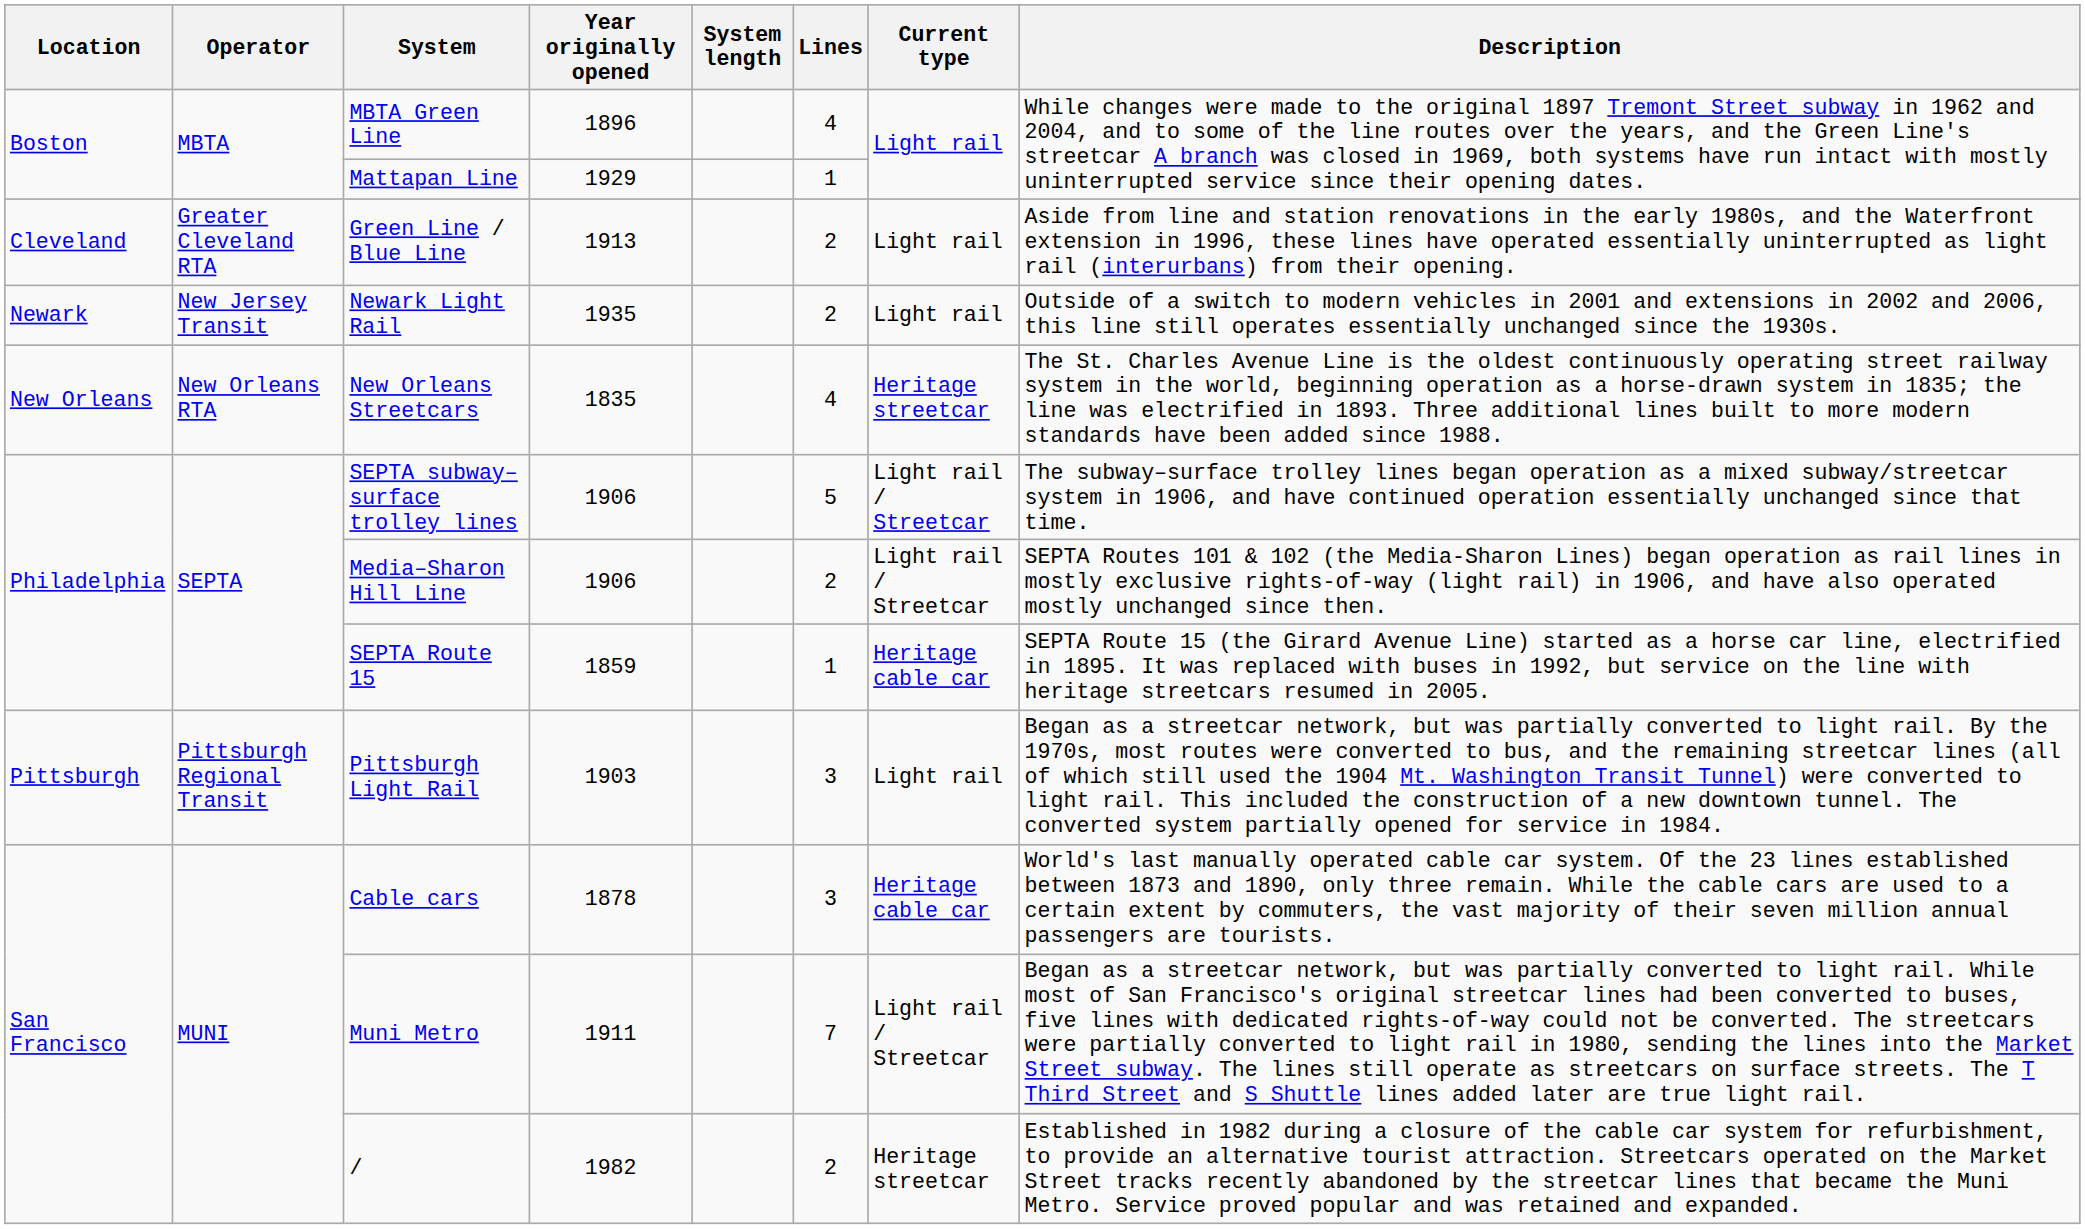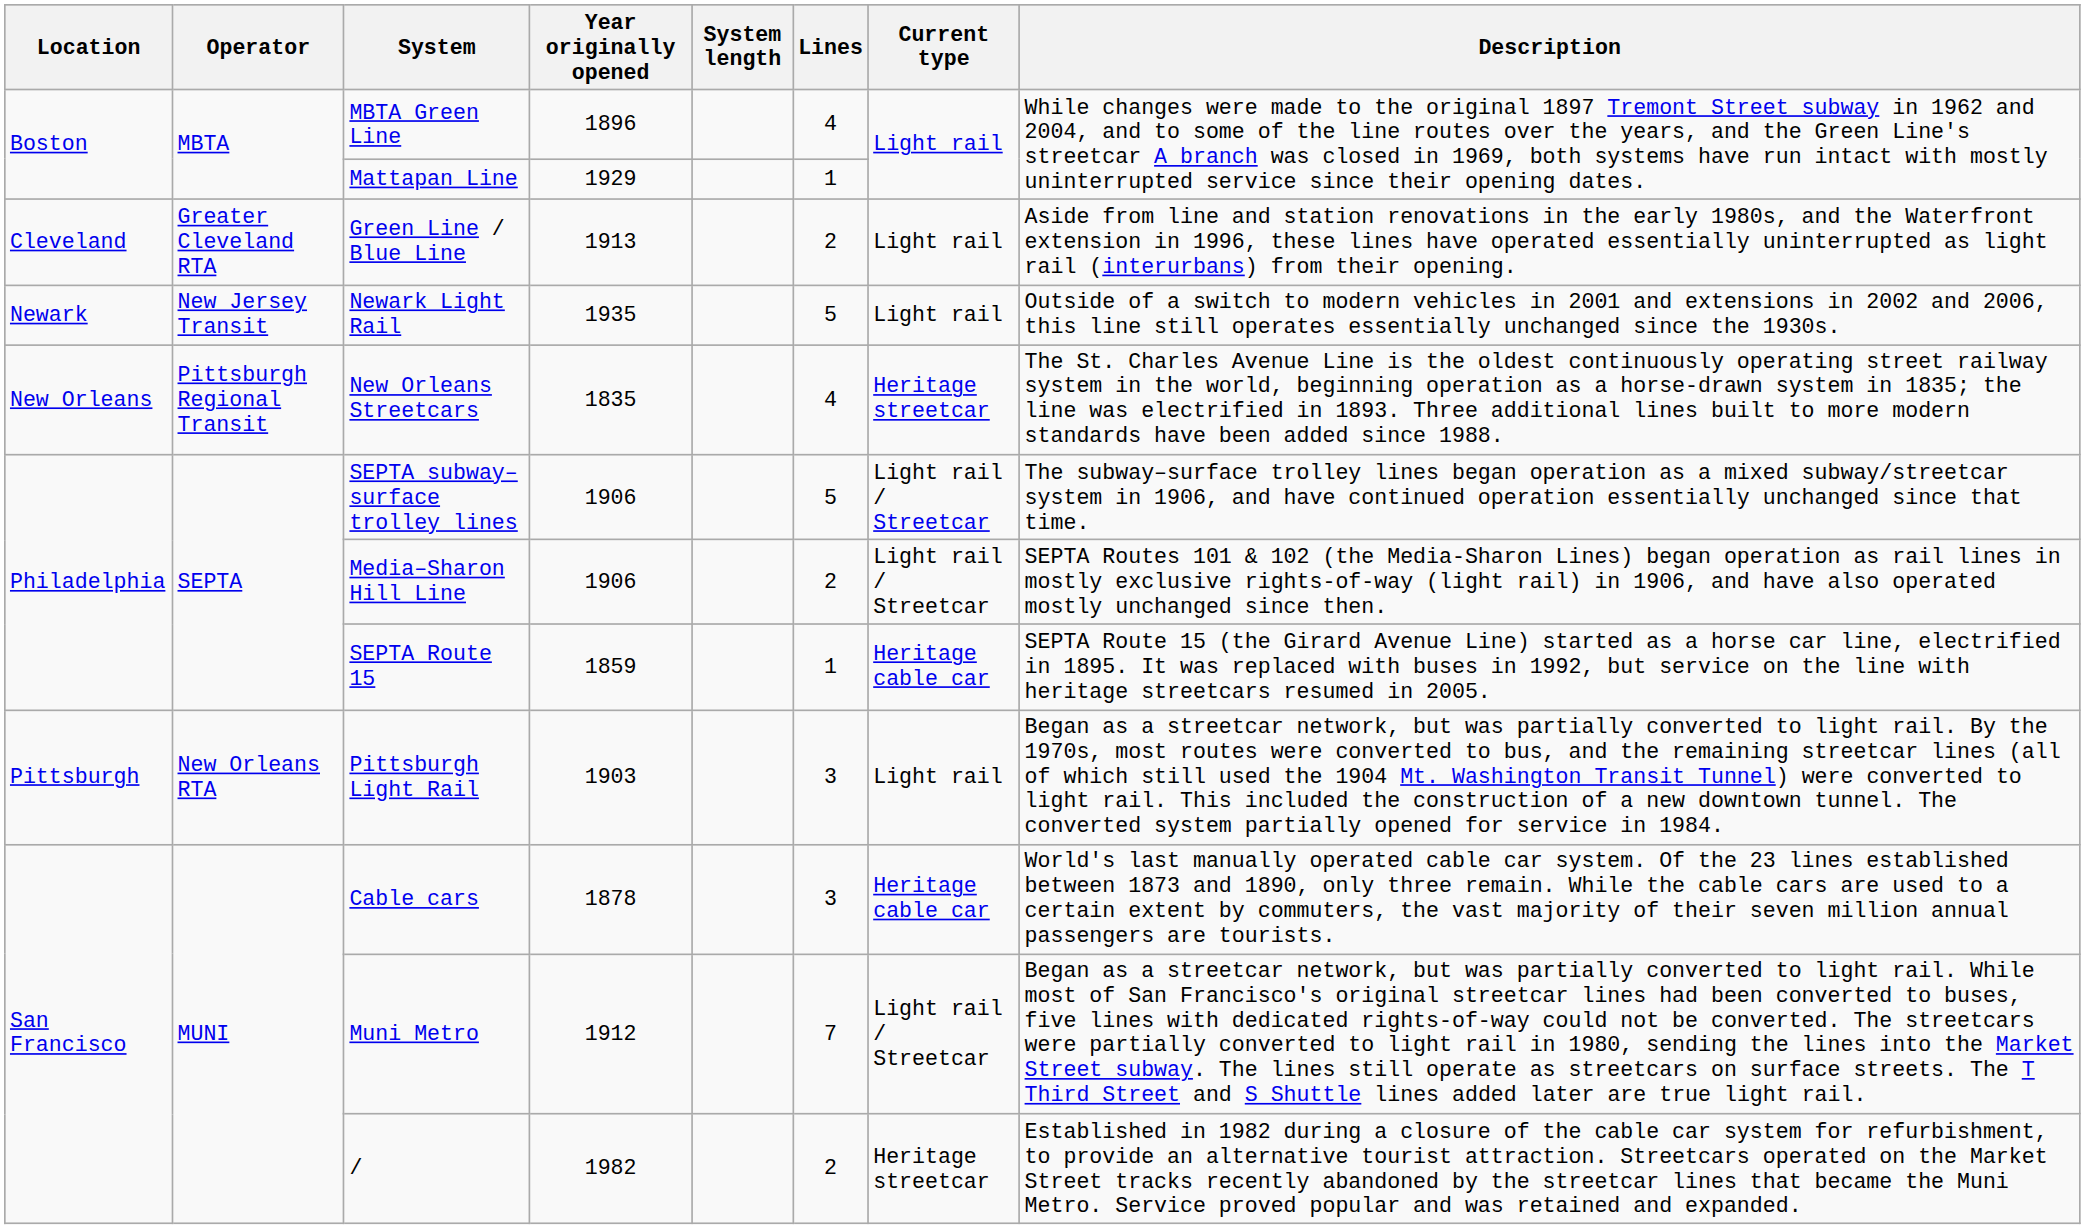Newark Light Rail | Lines: 2 -> 5
New Orleans Streetcars | Operator: New Orleans RTA -> Pittsburgh Regional Transit
Pittsburgh Light Rail | Operator: Pittsburgh Regional Transit -> New Orleans RTA
Muni Metro | Year originally opened: 1911 -> 1912
